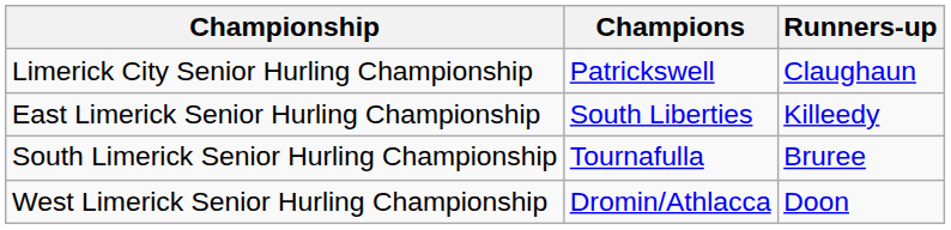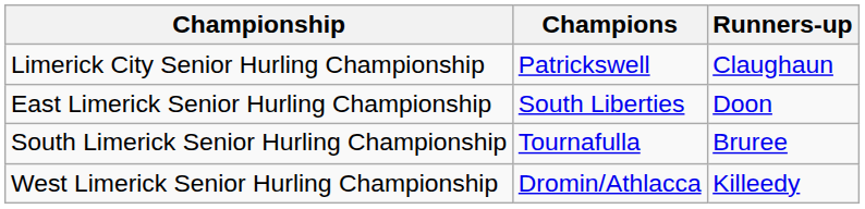East Limerick Senior Hurling Championship | Runners-up: Killeedy -> Doon
West Limerick Senior Hurling Championship | Runners-up: Doon -> Killeedy
